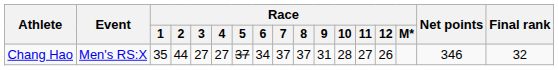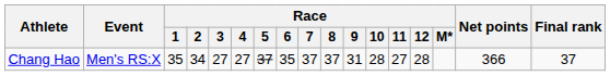Chang Hao | Race / 2: 44 -> 34
Chang Hao | Race / 6: 34 -> 35
Chang Hao | Race / 12: 26 -> 28
Chang Hao | Net points: 346 -> 366
Chang Hao | Final rank: 32 -> 37
